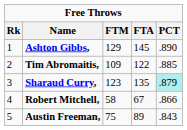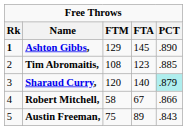Ashton Gibbs, | Rk: normal -> bold
Tim Abromaitis, | FTM: 109 -> 108
Tim Abromaitis, | FTA: 122 -> 123
Sharaud Curry, | FTM: 123 -> 120
Sharaud Curry, | FTA: 135 -> 140
